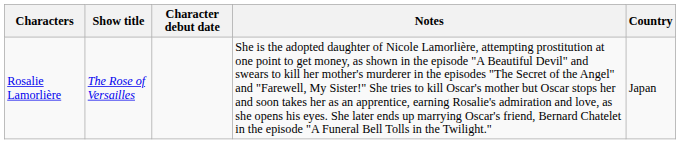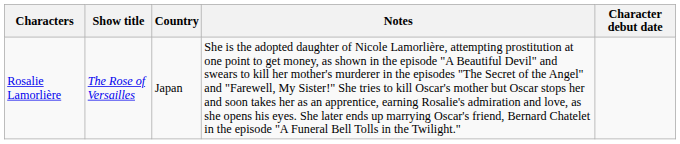columns swapped: Character debut date <-> Country
